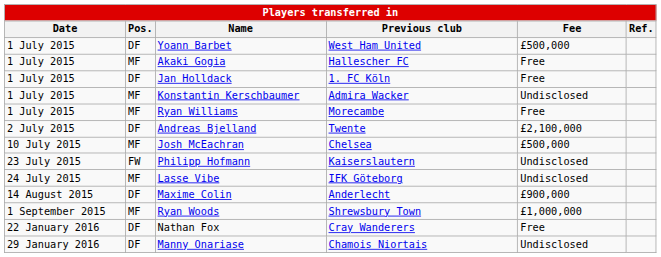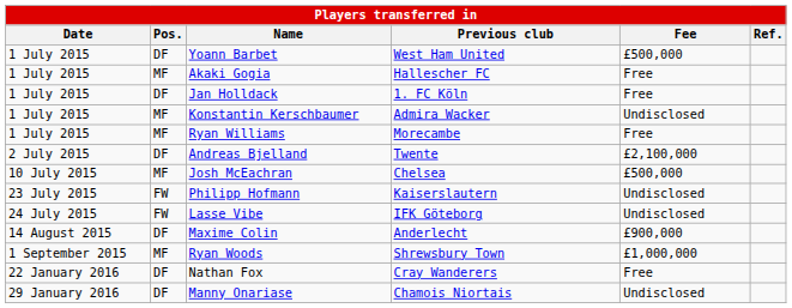Lasse Vibe | Pos.: MF -> FW
